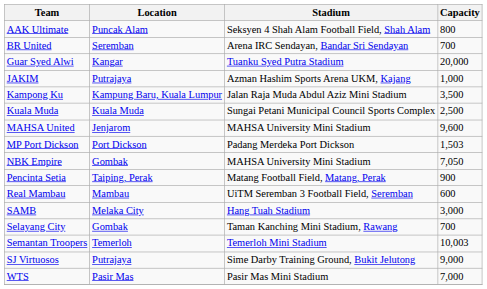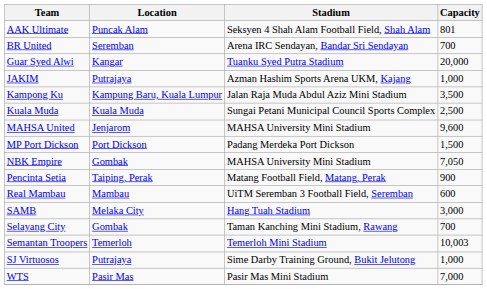AAK Ultimate | Capacity: 800 -> 801
MP Port Dickson | Capacity: 1,503 -> 1,500
SJ Virtuosos | Capacity: 9,000 -> 1,000
